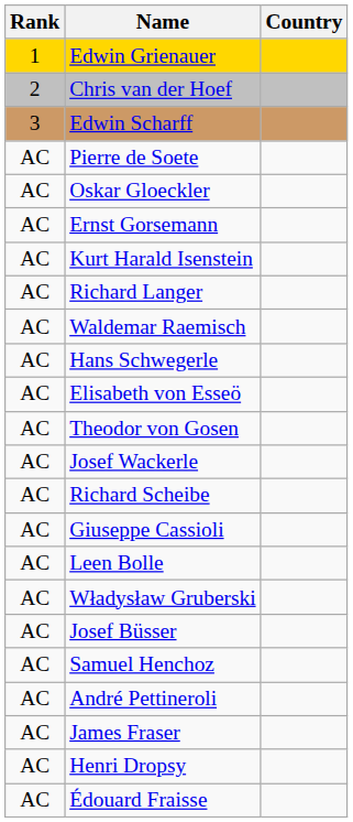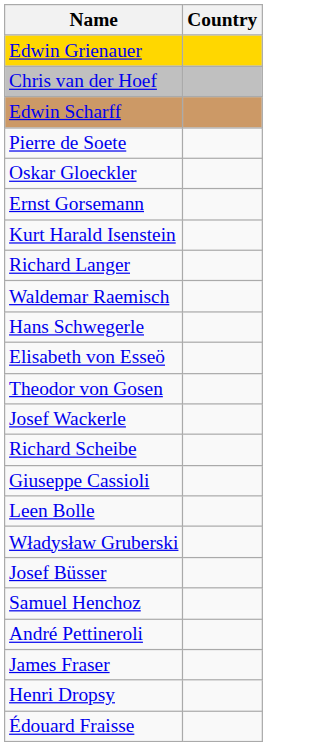- column: Rank | 1 | 2 | 3 | AC | AC | AC | AC | AC | AC | AC | AC | AC | AC | AC | AC | AC | AC | AC | AC | AC | AC | AC | AC
